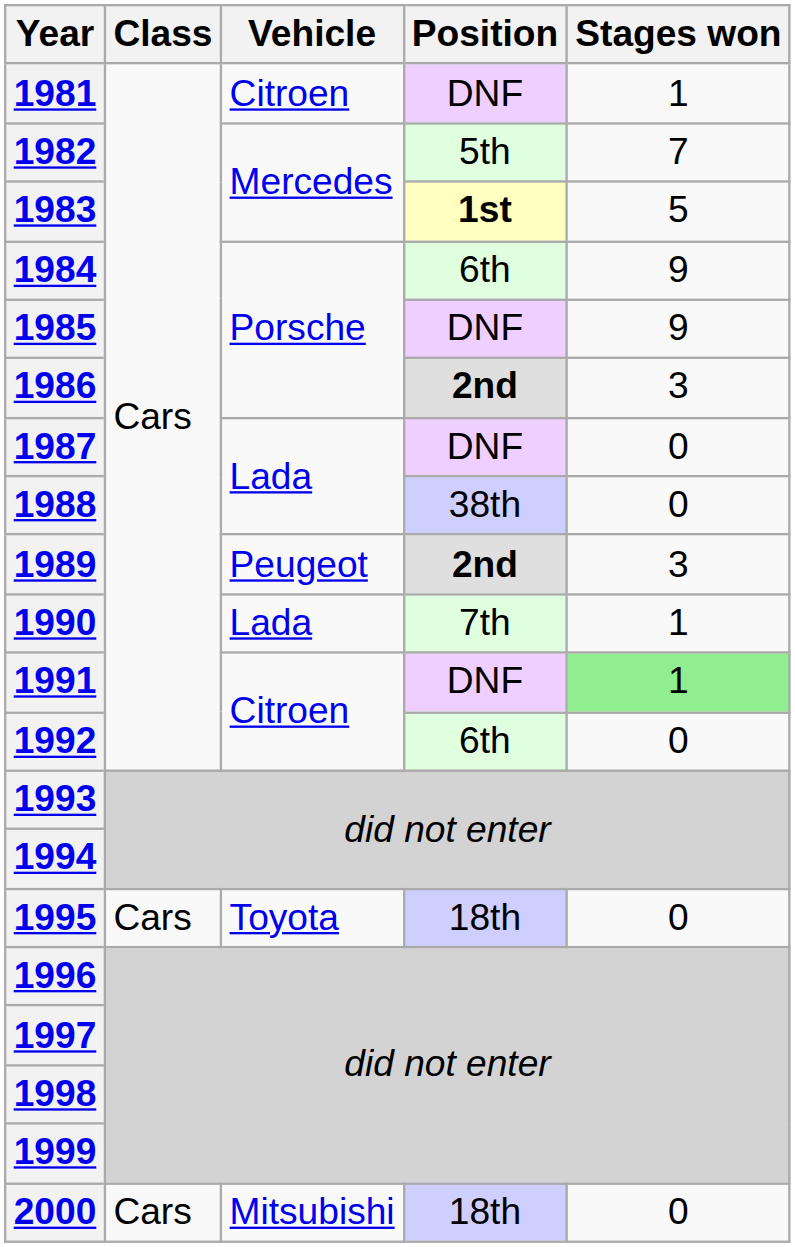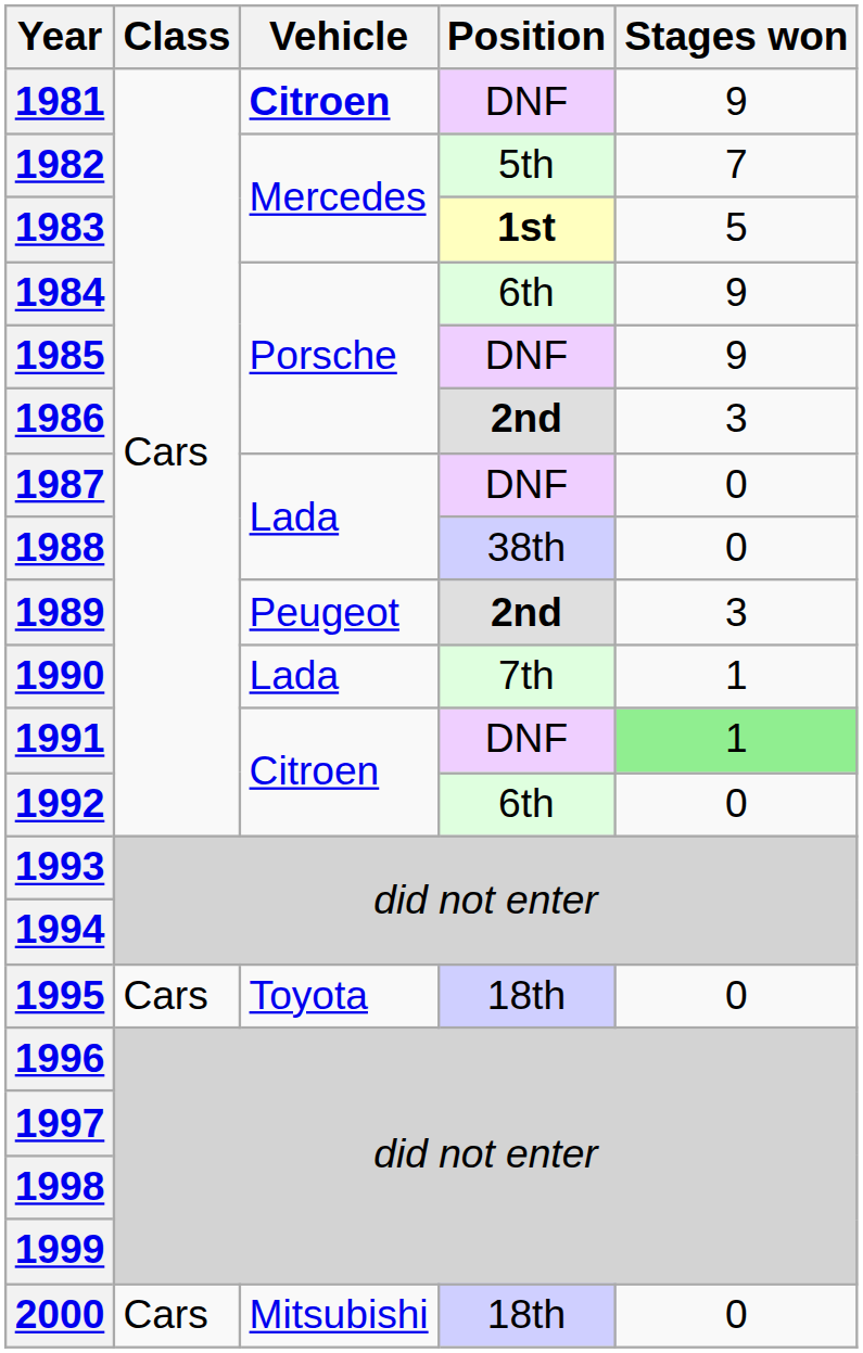1981 | Vehicle: normal -> bold
1981 | Stages won: 1 -> 9
